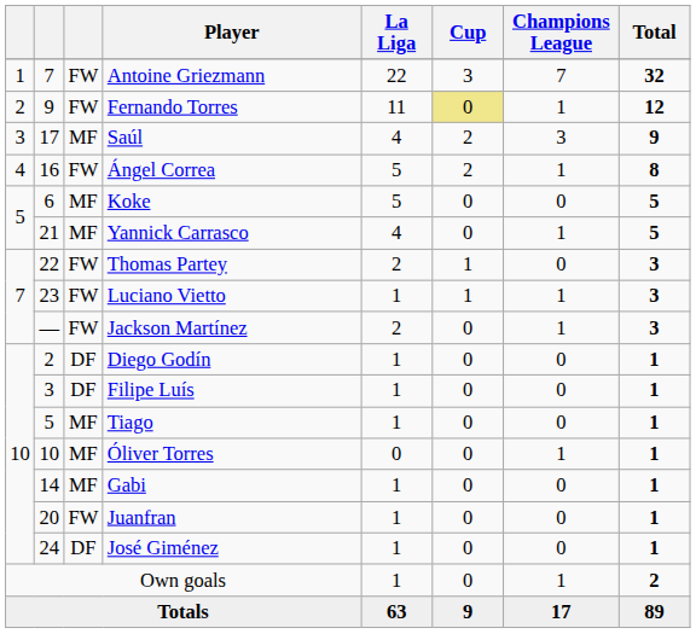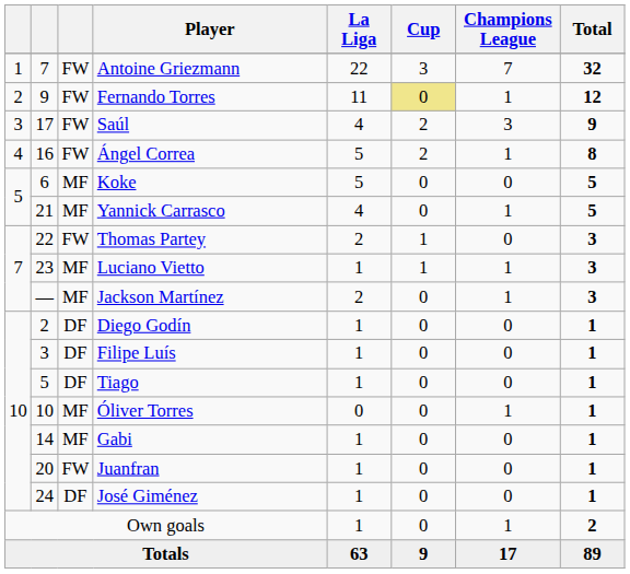Saúl | column 3: MF -> FW
Luciano Vietto | column 3: FW -> MF
Jackson Martínez | column 3: FW -> MF
Tiago | column 3: MF -> DF
